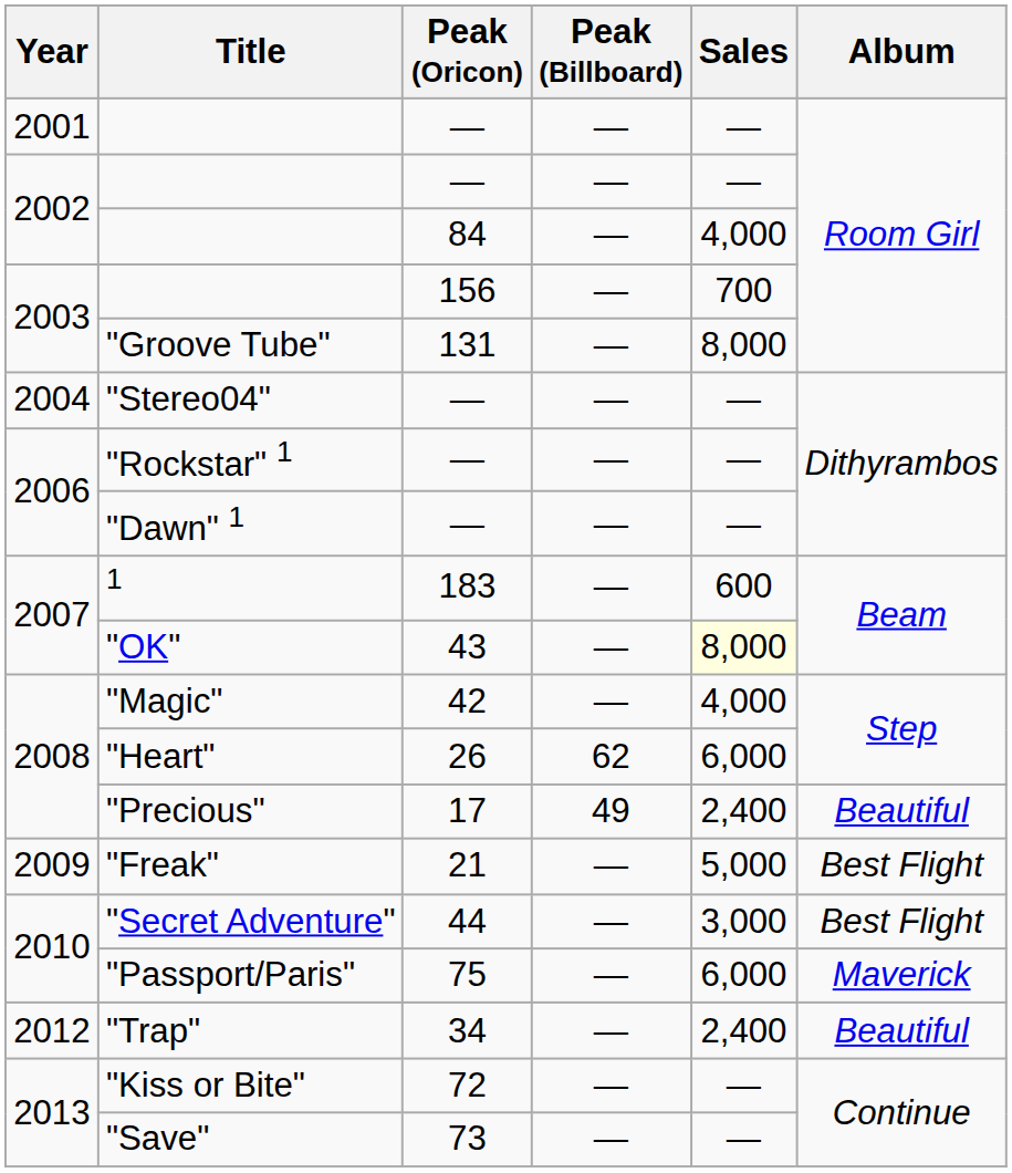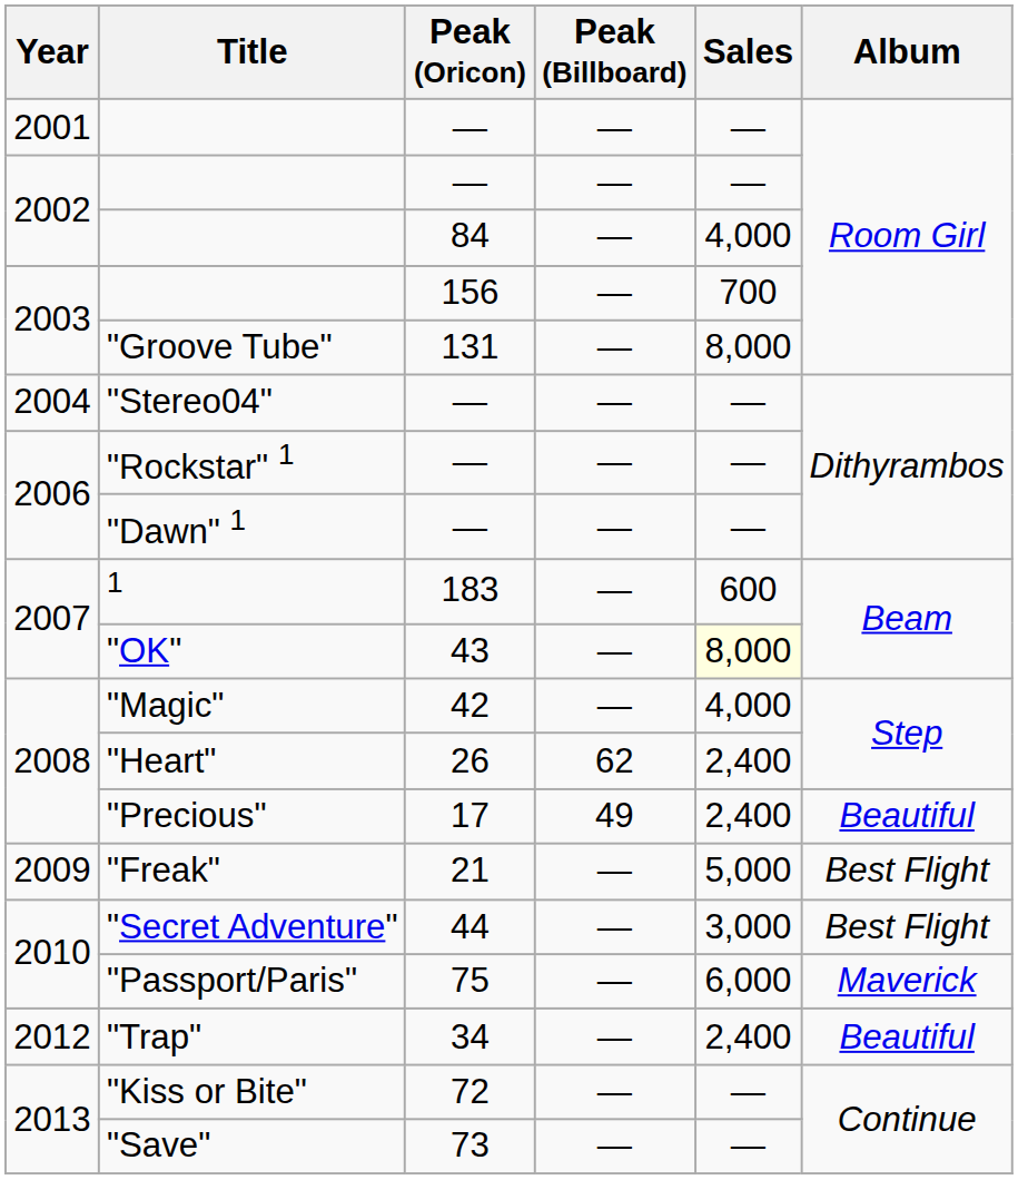"Heart" | Sales: 6,000 -> 2,400
